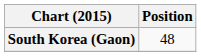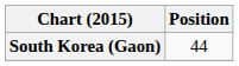South Korea (Gaon) | Position: 48 -> 44
